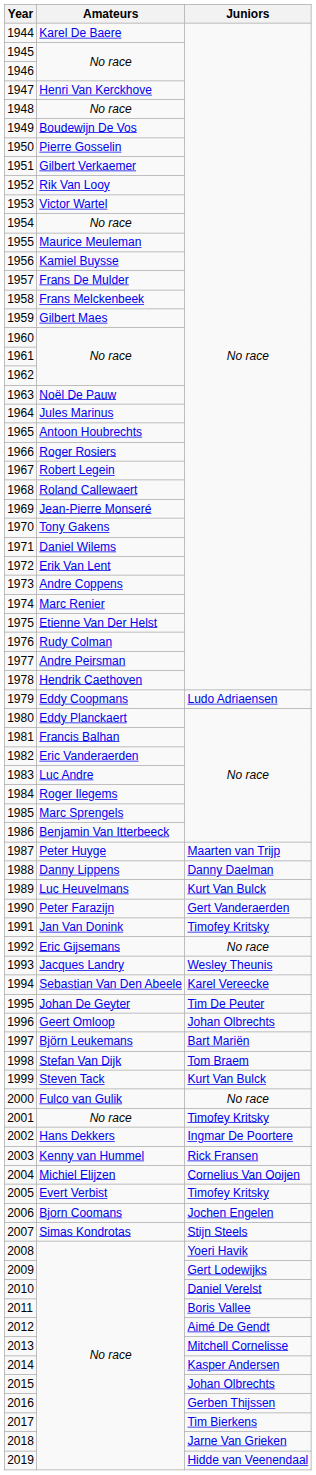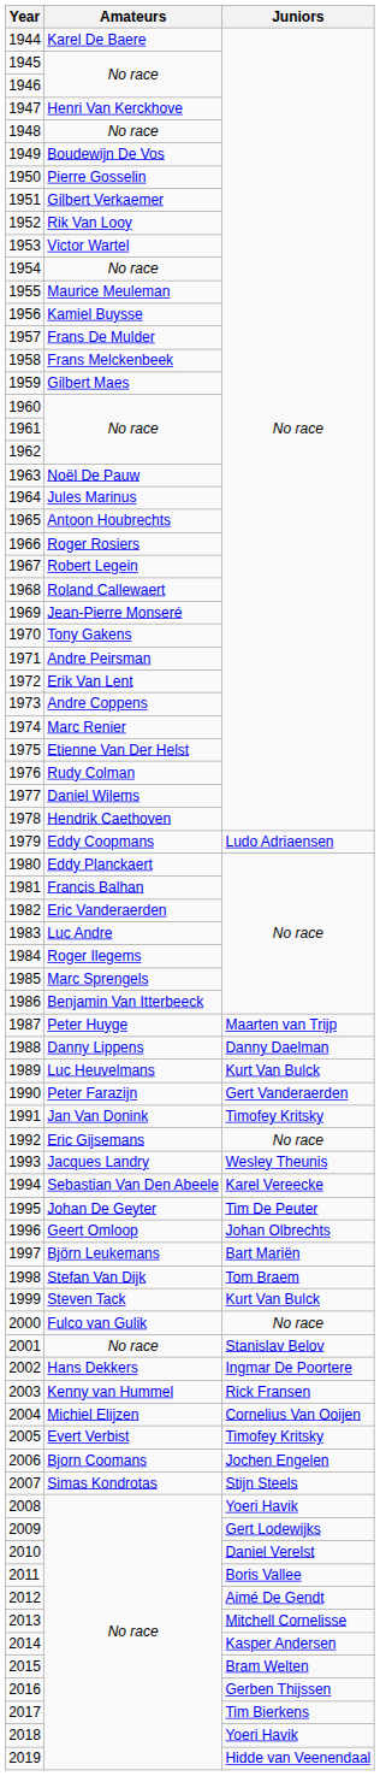1971 | Amateurs: Daniel Wilems -> Andre Peirsman
1977 | Amateurs: Andre Peirsman -> Daniel Wilems
2001 | Juniors: Timofey Kritsky -> Stanislav Belov
2015 | Juniors: Johan Olbrechts -> Bram Welten
2018 | Juniors: Jarne Van Grieken -> Yoeri Havik
